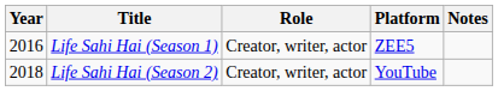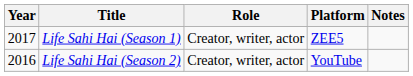Life Sahi Hai (Season 1) | Year: 2016 -> 2017
Life Sahi Hai (Season 2) | Year: 2018 -> 2016
